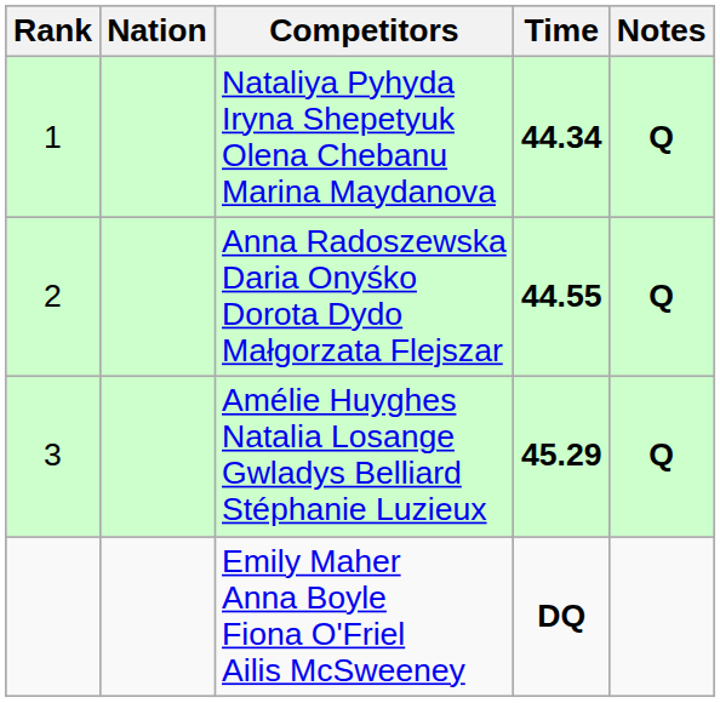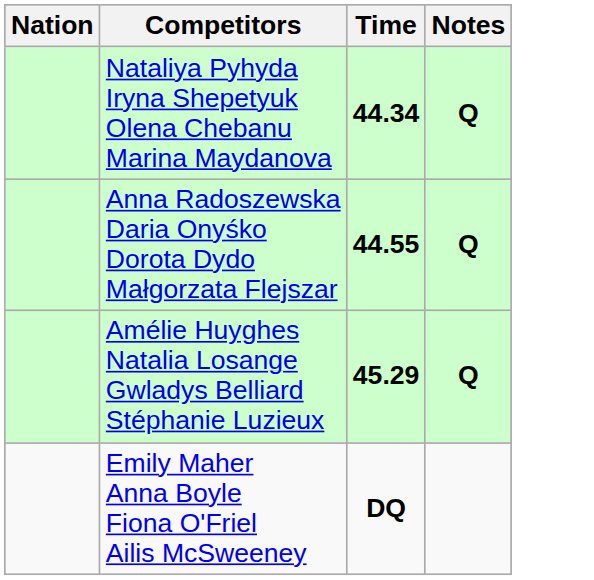- column: Rank | 1 | 2 | 3
